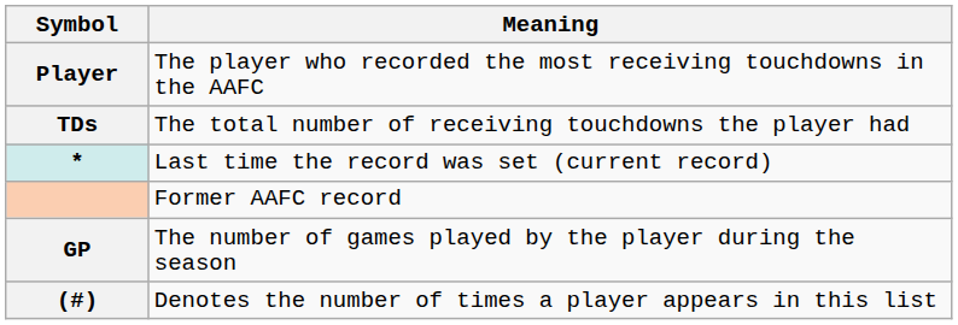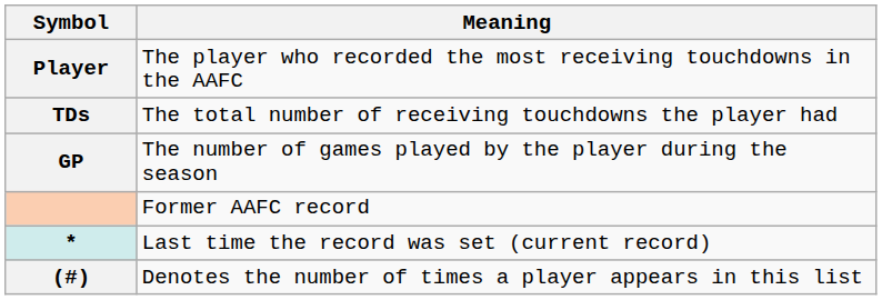rows swapped: GP <-> *
